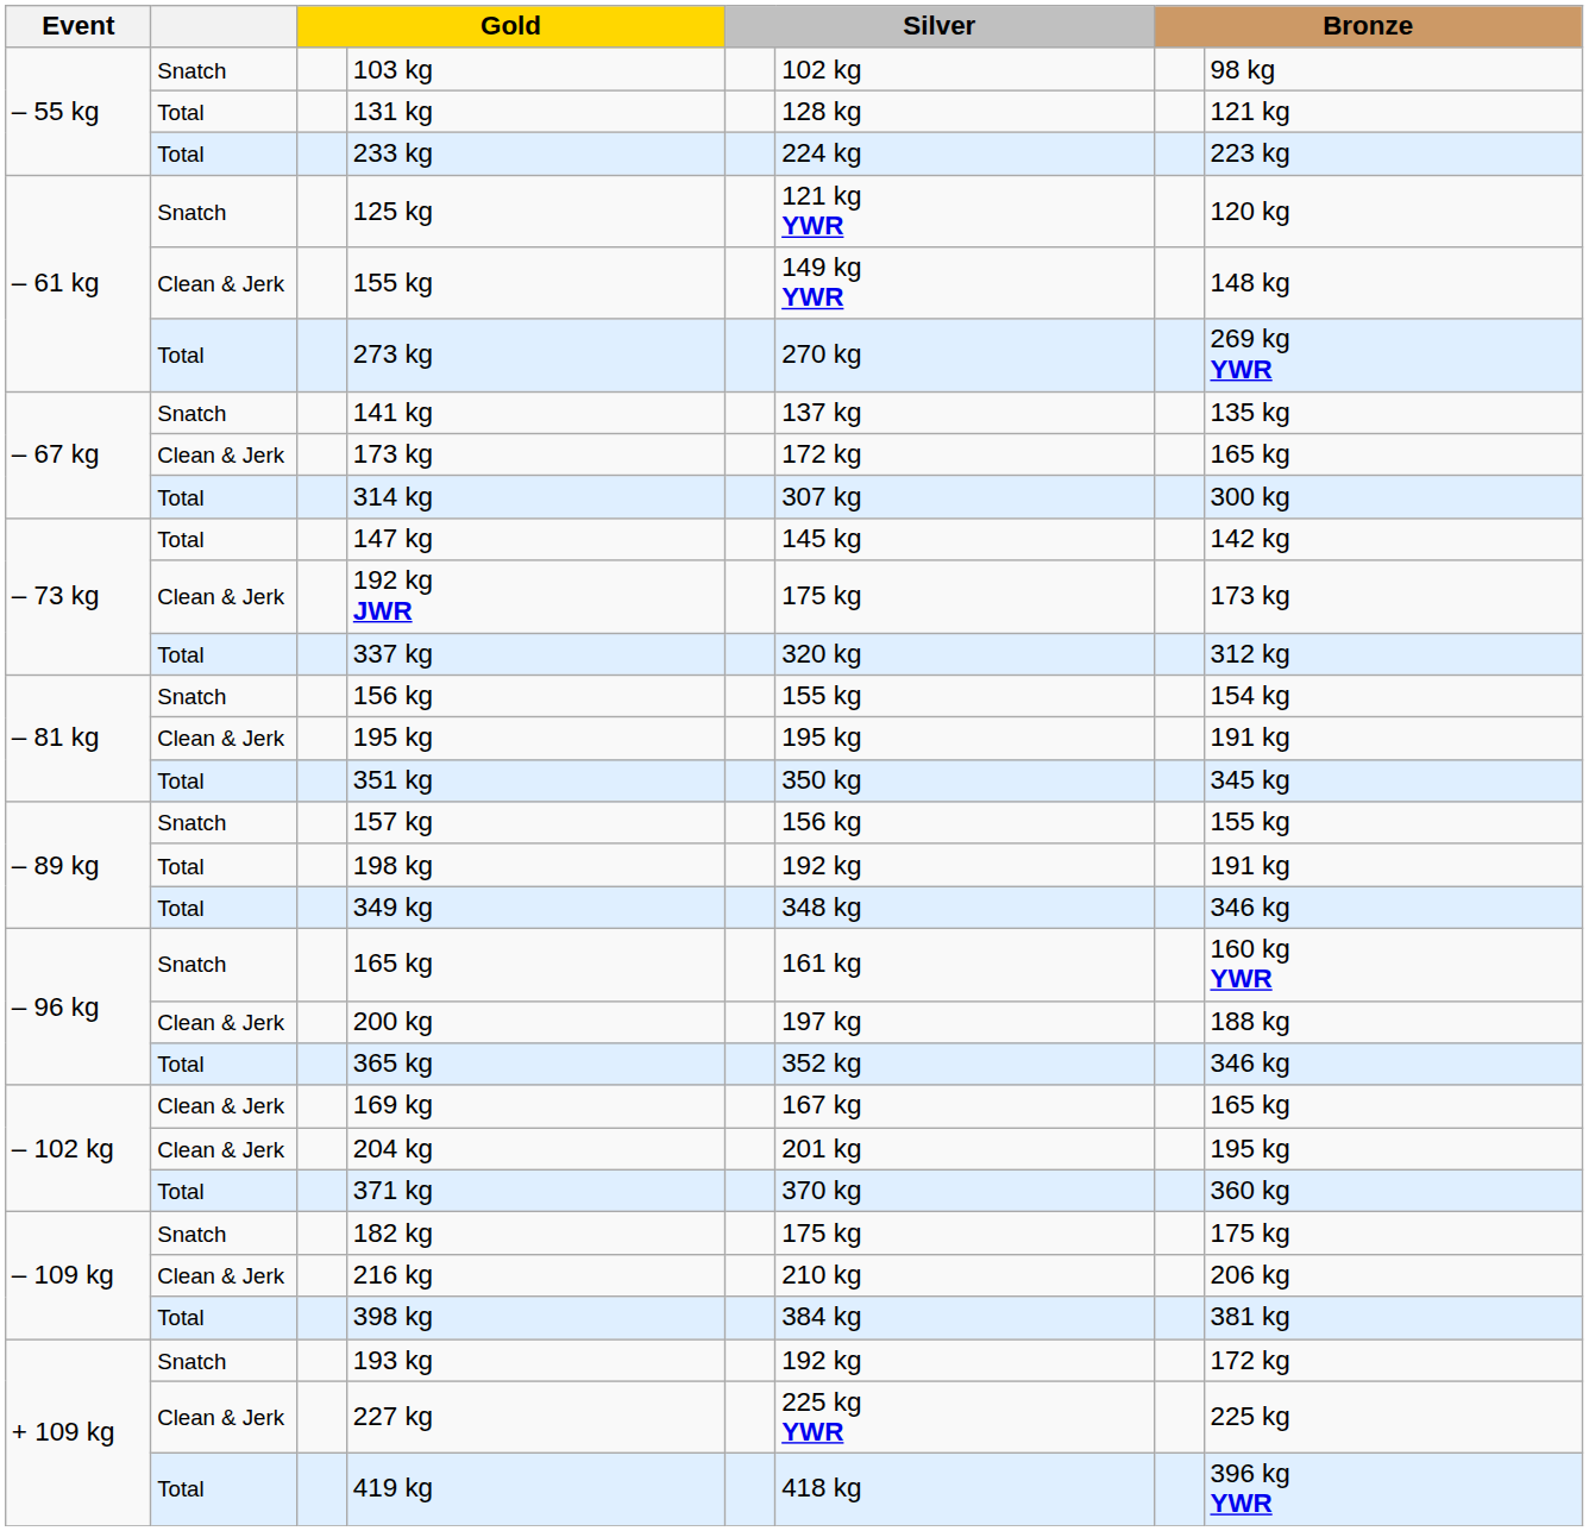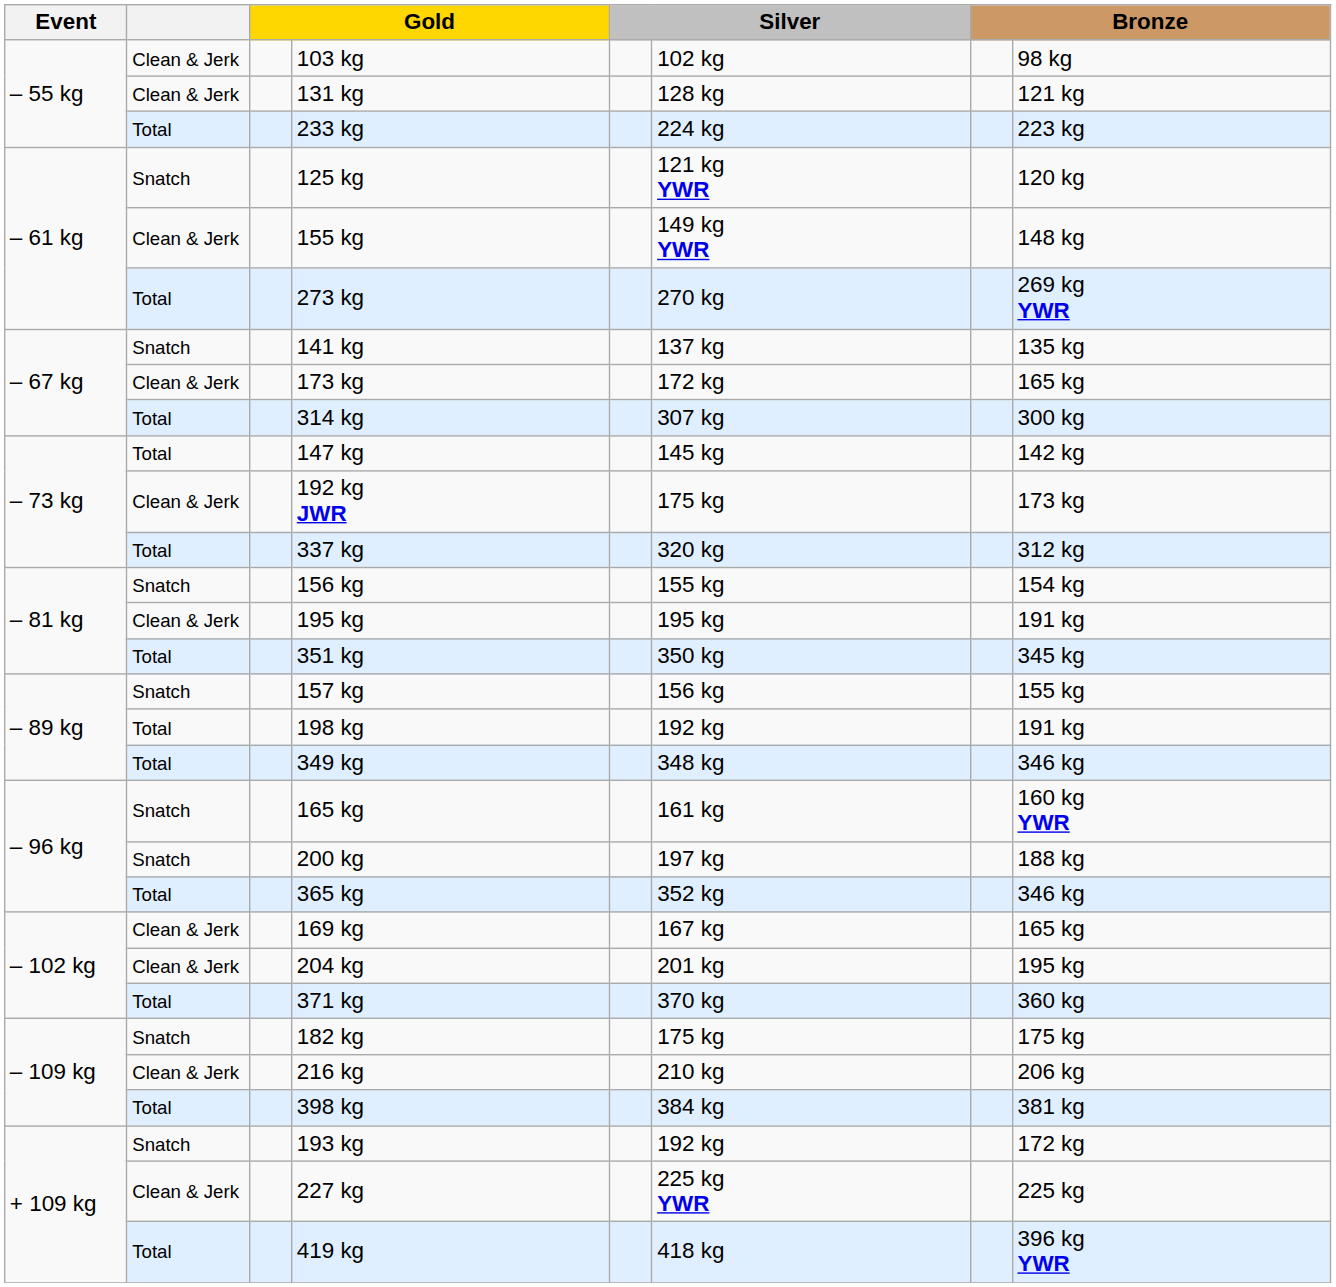103 kg | column 2: Snatch -> Clean & Jerk
131 kg | column 2: Total -> Clean & Jerk
200 kg | column 2: Clean & Jerk -> Snatch
